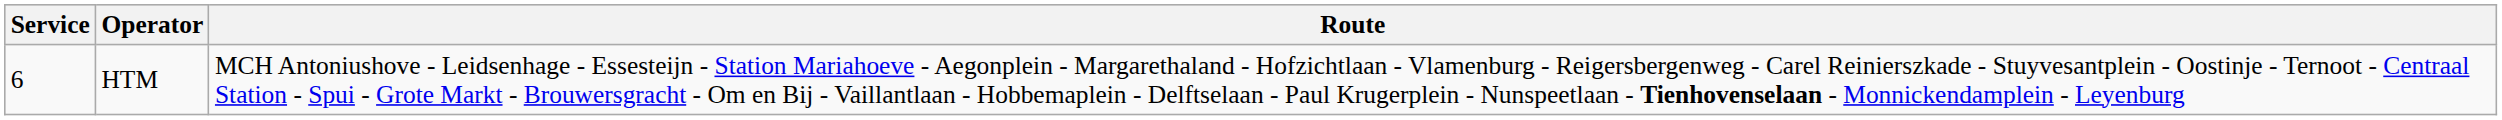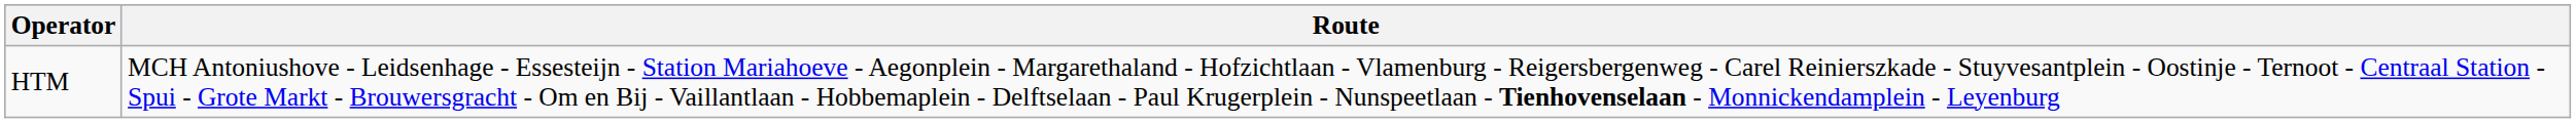- column: Service | 6
